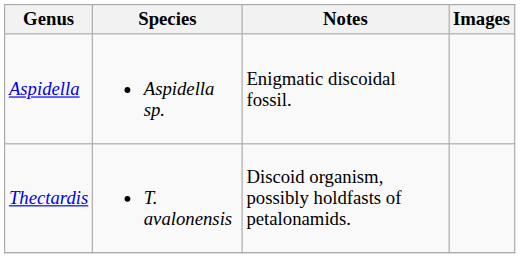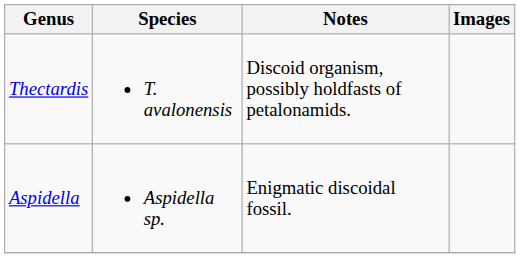rows swapped: Aspidella <-> Thectardis
